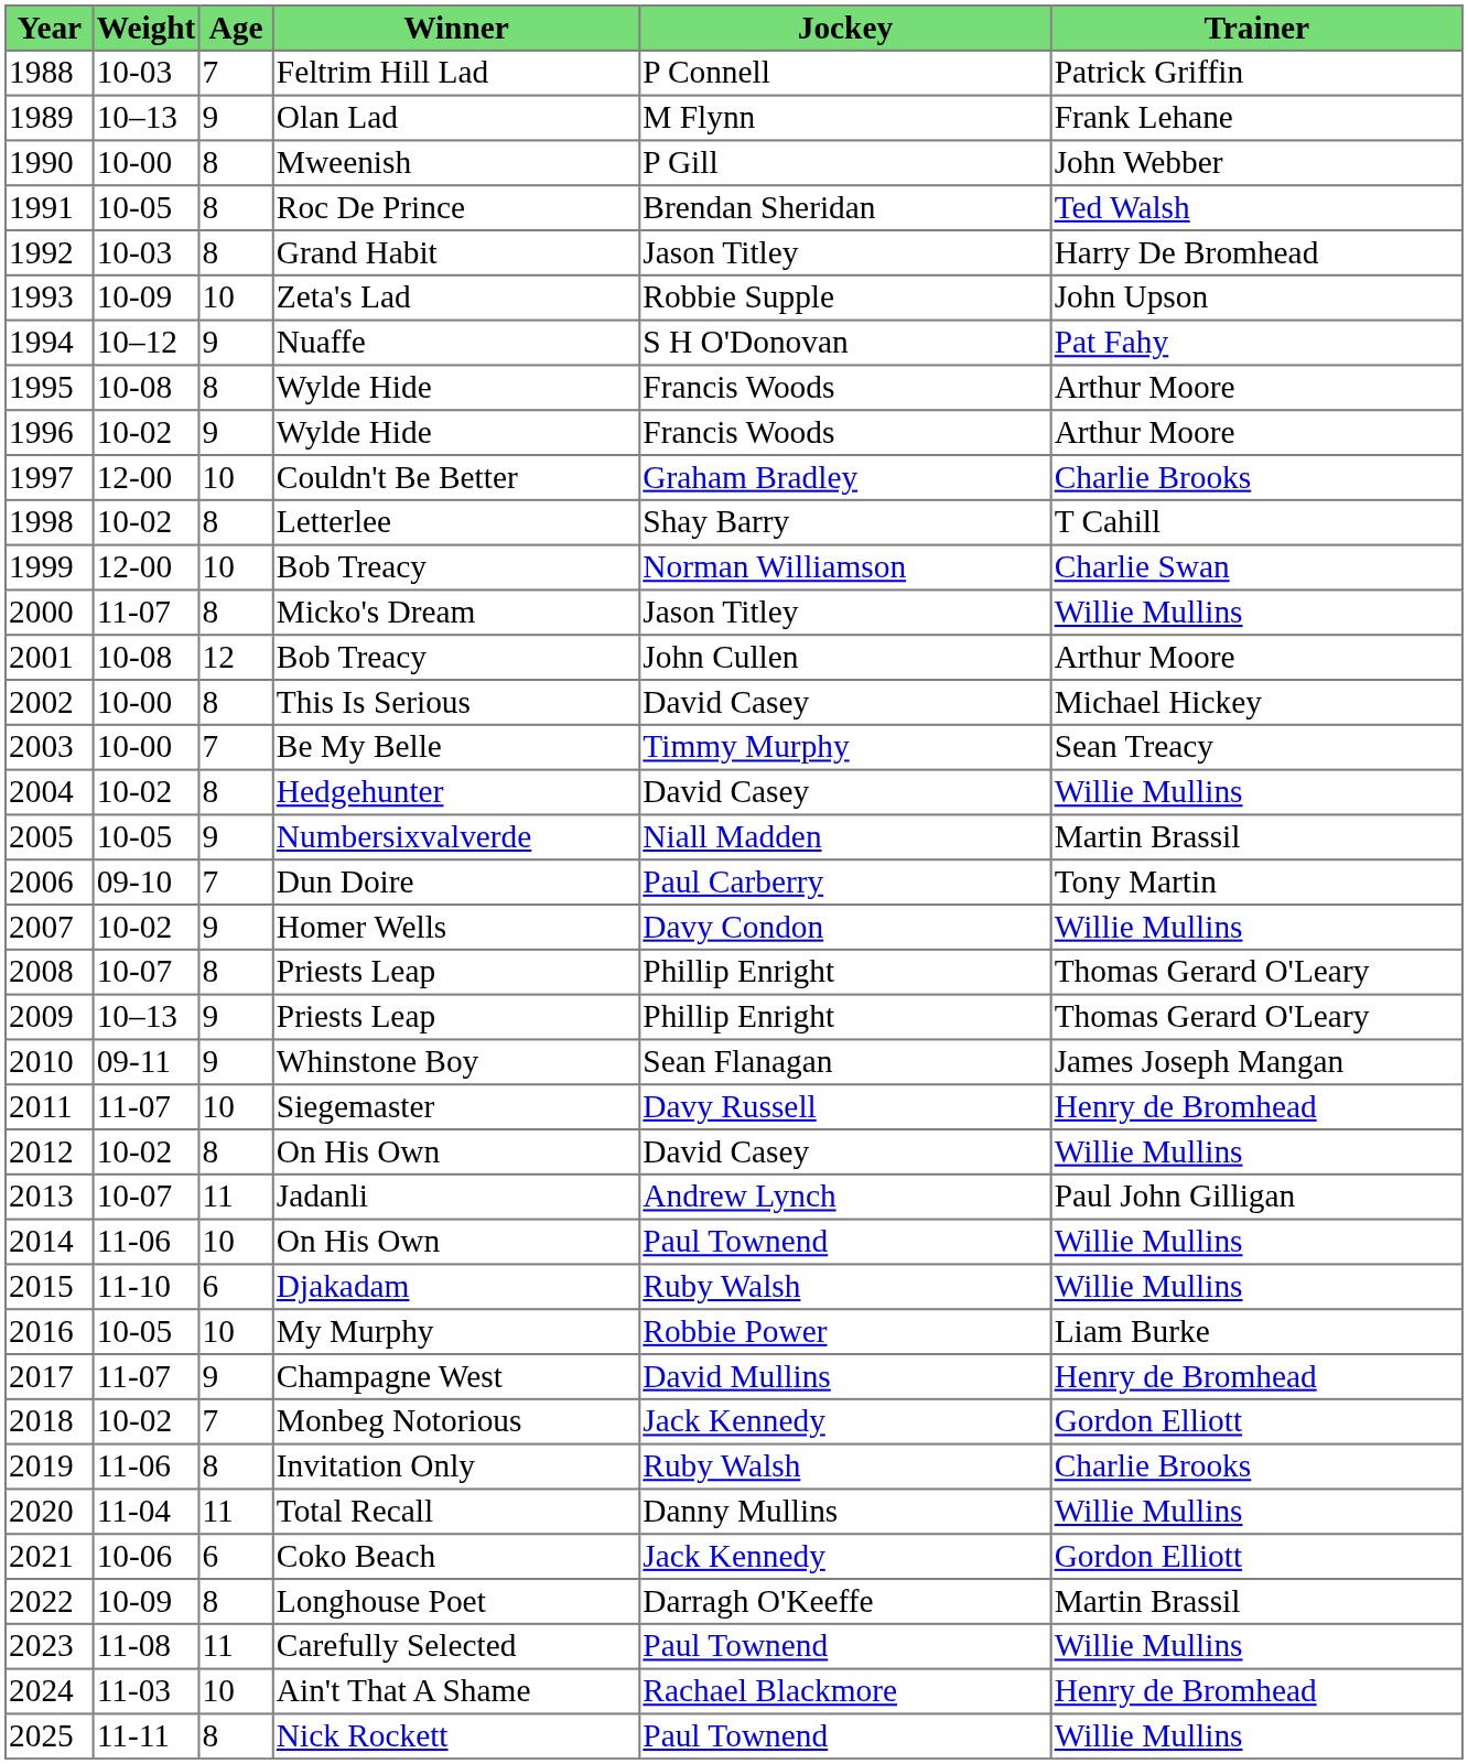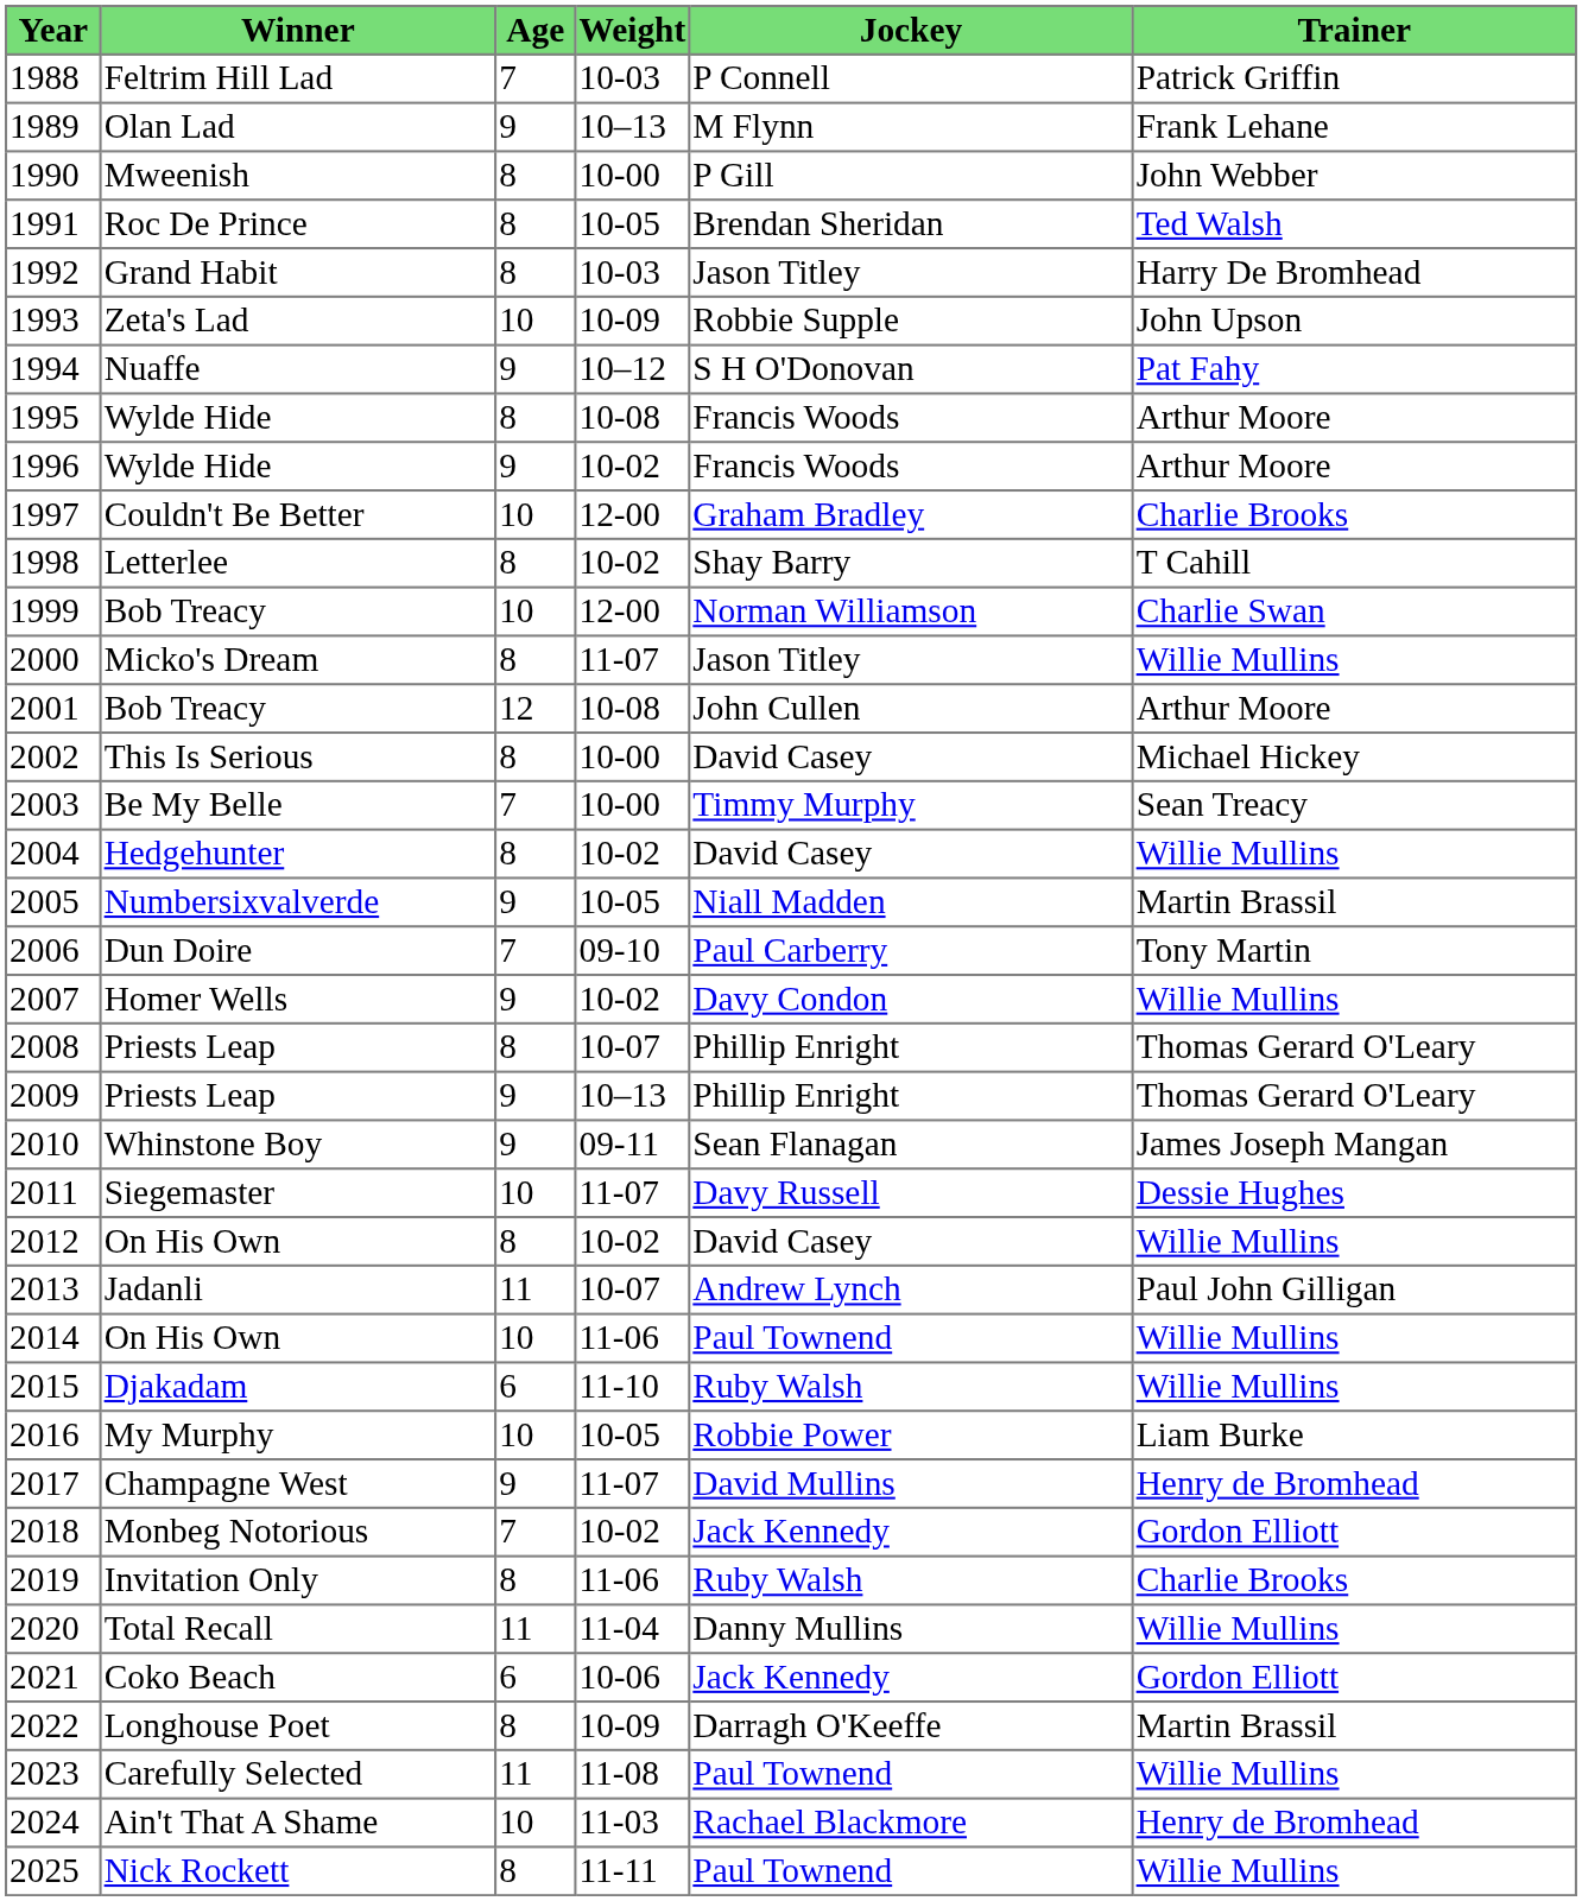columns swapped: Winner <-> Weight
2011 | Trainer: Henry de Bromhead -> Dessie Hughes
